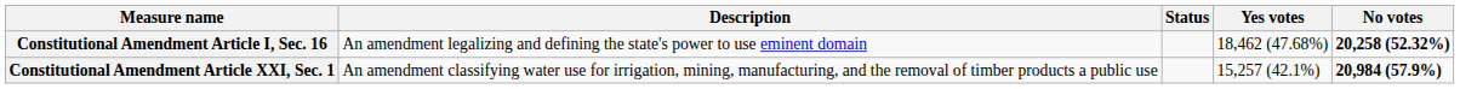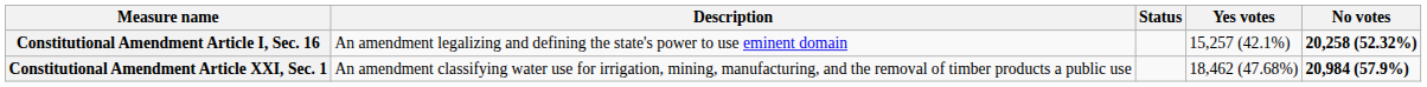Constitutional Amendment Article I, Sec. 16 | Yes votes: 18,462 (47.68%) -> 15,257 (42.1%)
Constitutional Amendment Article XXI, Sec. 1 | Yes votes: 15,257 (42.1%) -> 18,462 (47.68%)
